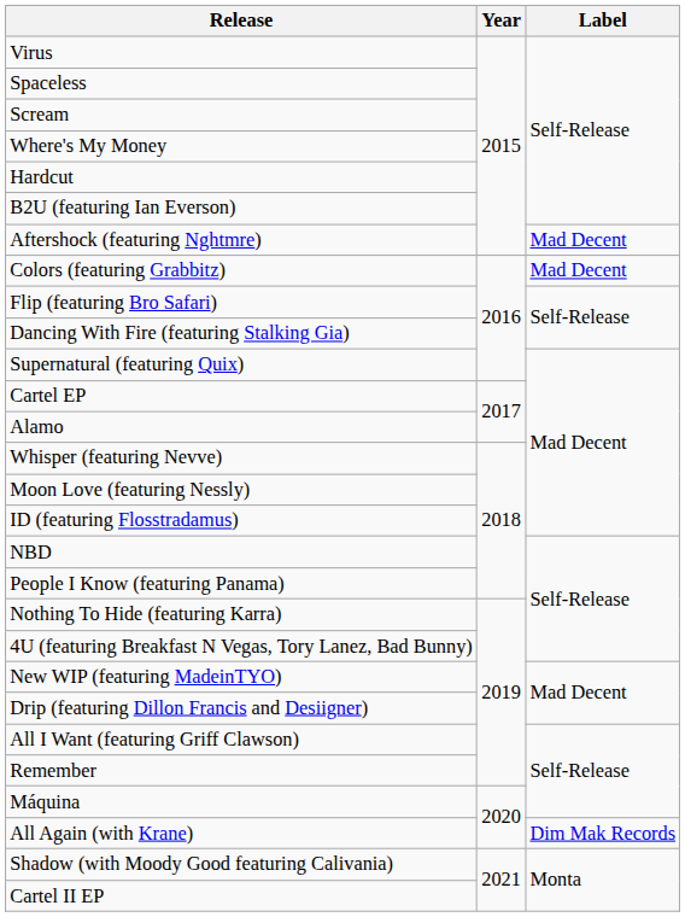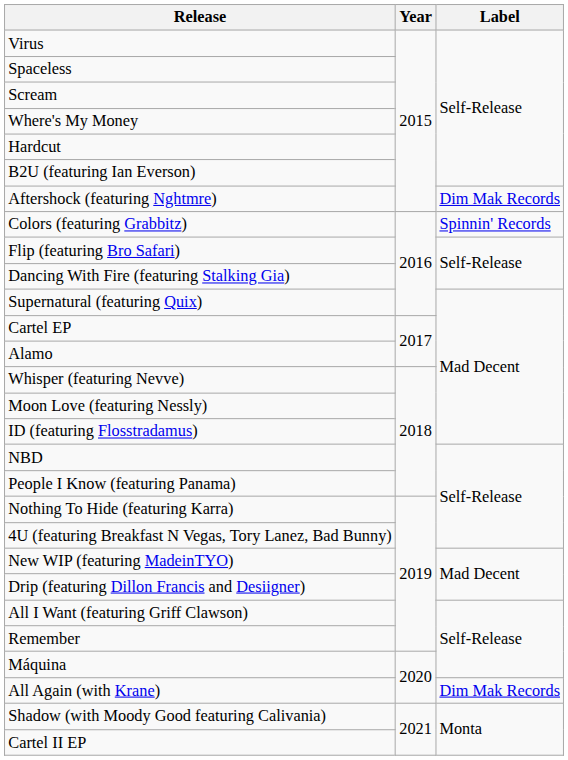Aftershock (featuring Nghtmre) | Label: Mad Decent -> Dim Mak Records
Colors (featuring Grabbitz) | Label: Mad Decent -> Spinnin' Records
